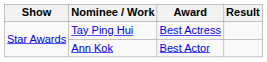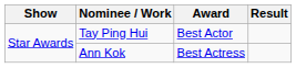Tay Ping Hui | Award: Best Actress -> Best Actor
Ann Kok | Award: Best Actor -> Best Actress
